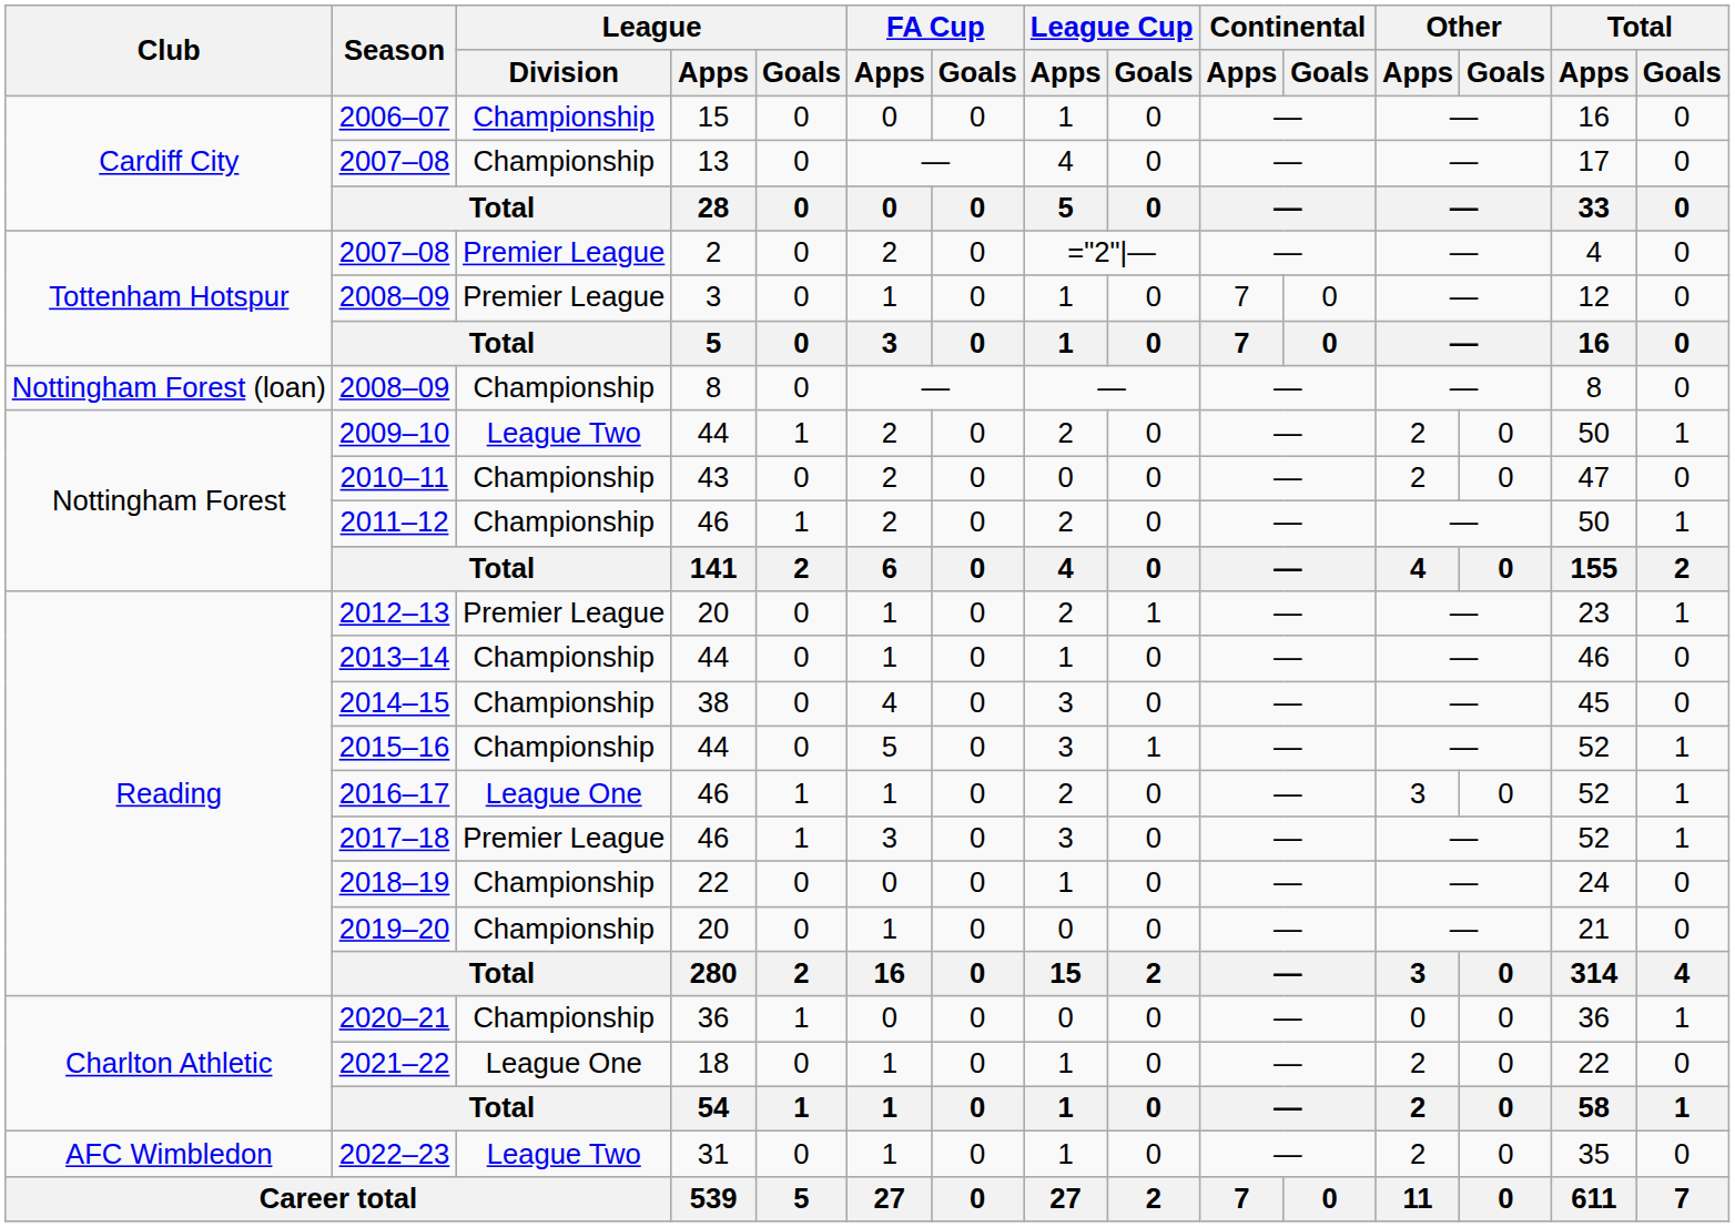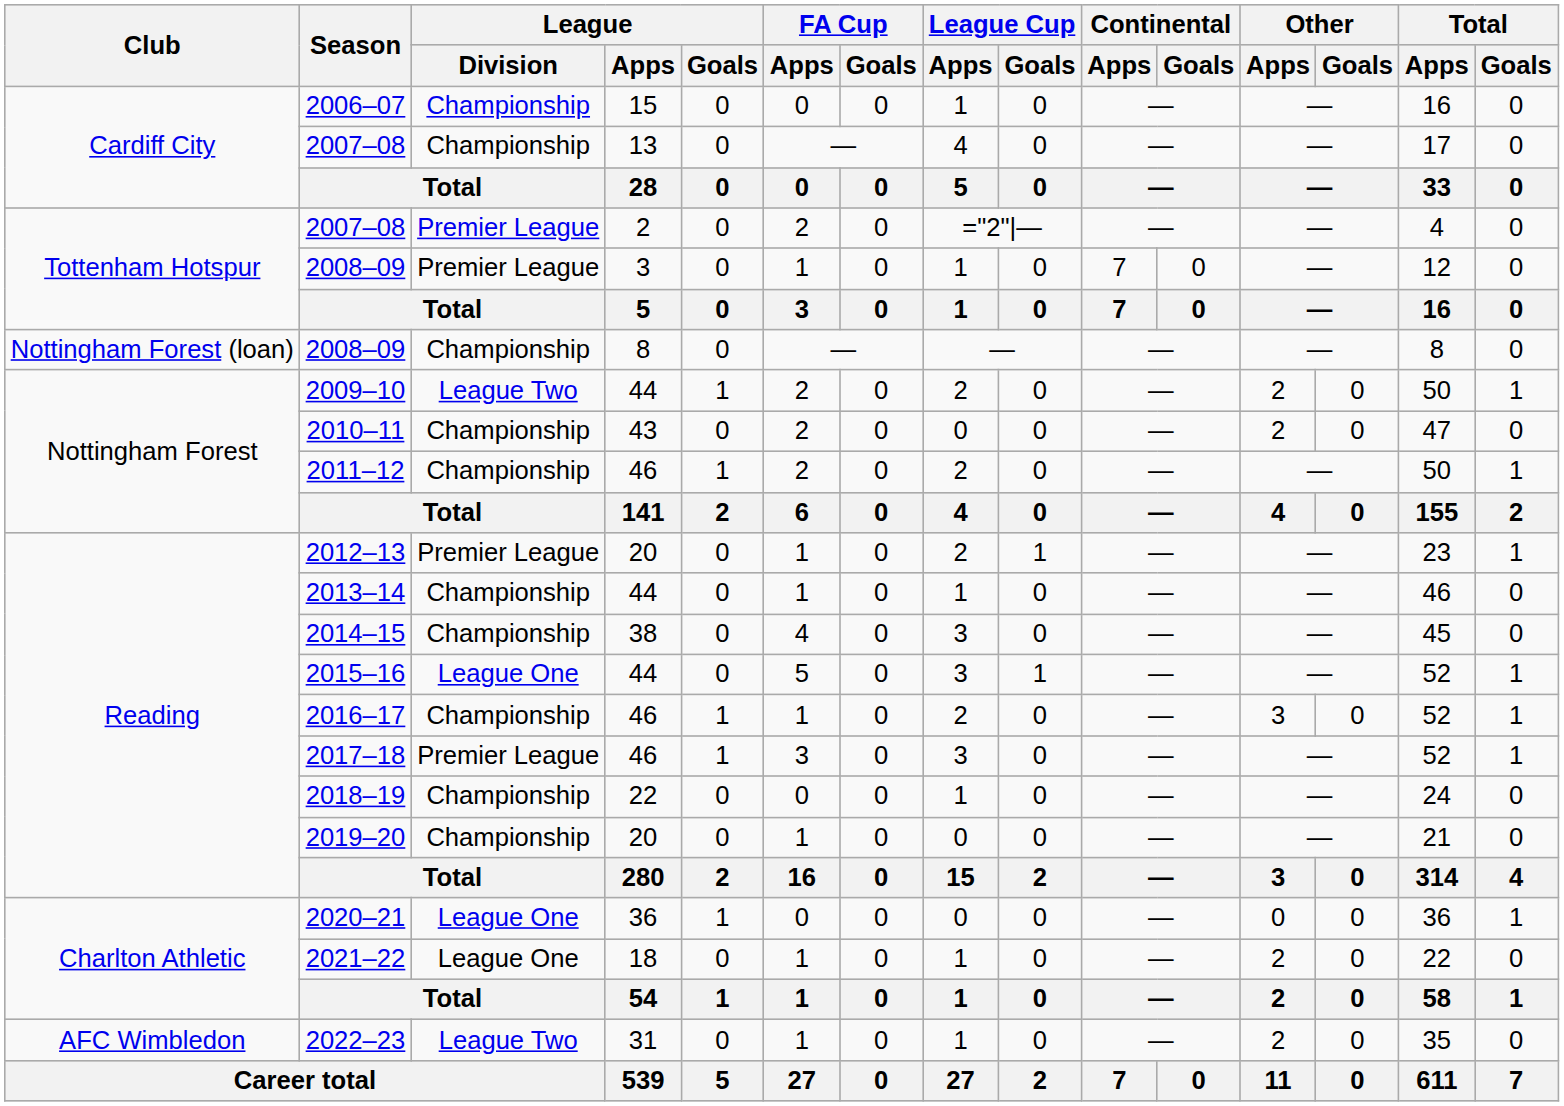2015–16 | League / Division: Championship -> League One
2016–17 | League / Division: League One -> Championship
2020–21 | League / Division: Championship -> League One
